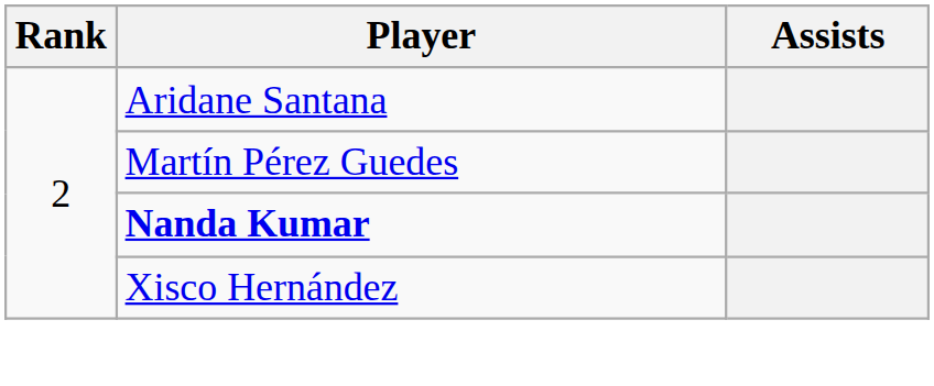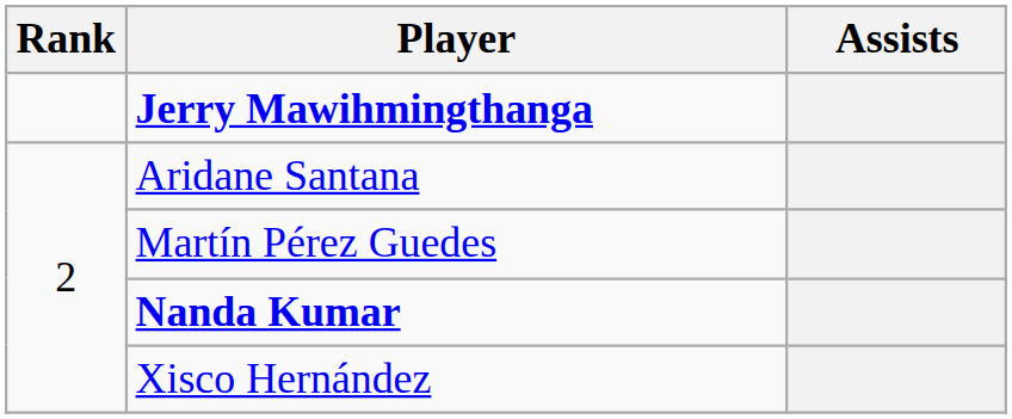+ row: Jerry Mawihmingthanga
